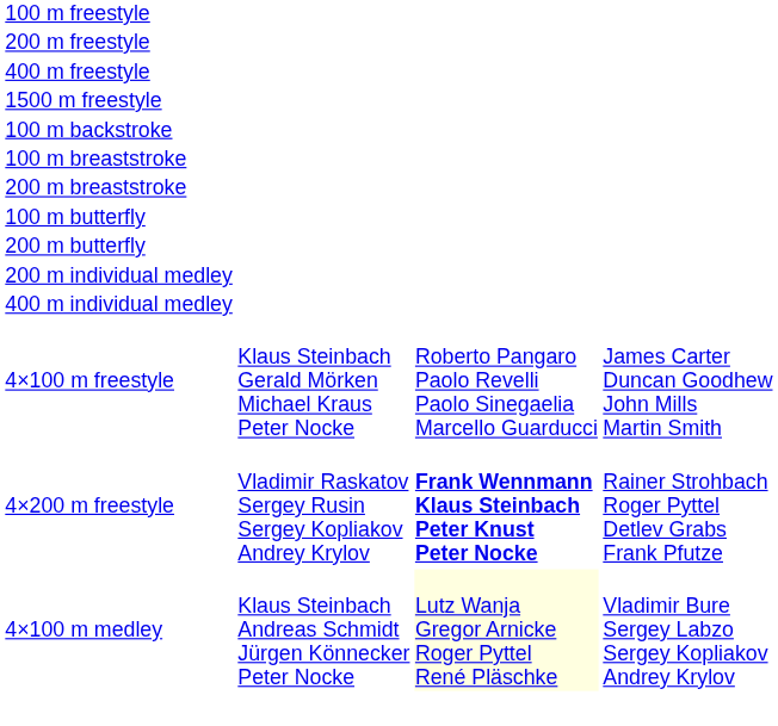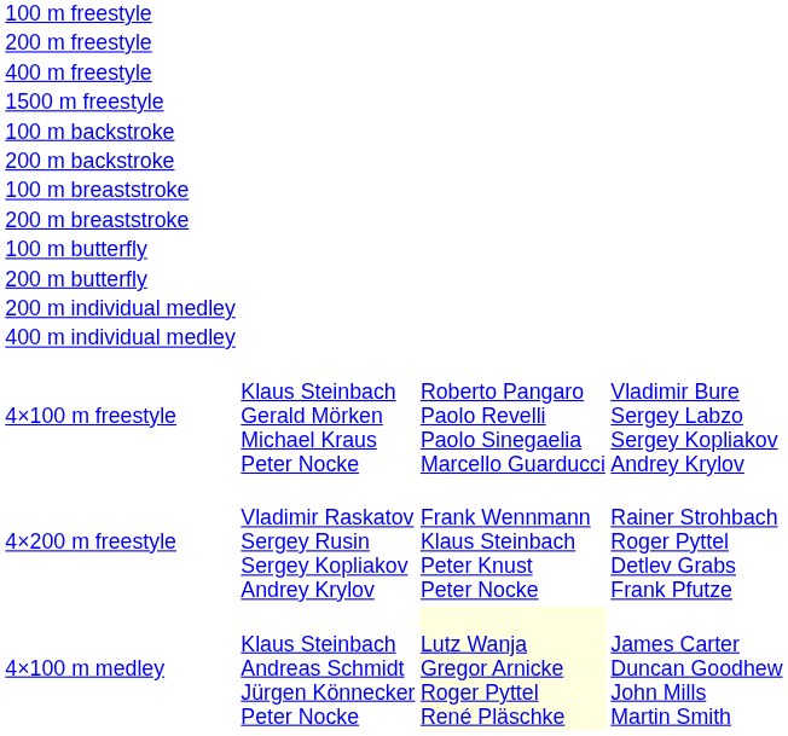+ row: 200 m backstroke
4×100 m freestyle | column 4: James Carter Duncan Goodhew John Mills Martin Smith -> Vladimir Bure Sergey Labzo Sergey Kopliakov Andrey Krylov
4×200 m freestyle | column 3: bold -> normal
4×100 m medley | column 4: Vladimir Bure Sergey Labzo Sergey Kopliakov Andrey Krylov -> James Carter Duncan Goodhew John Mills Martin Smith
